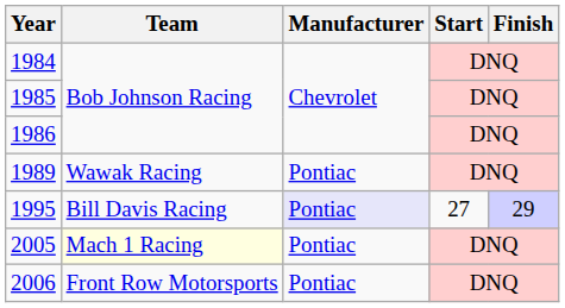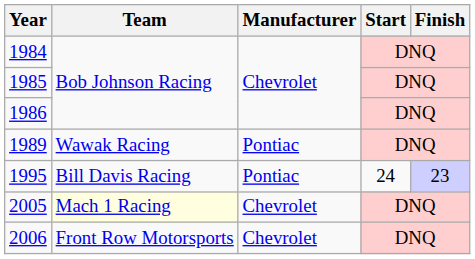1995 | Manufacturer: lavender background -> no background
1995 | Start: 27 -> 24
1995 | Finish: 29 -> 23
2005 | Manufacturer: Pontiac -> Chevrolet
2006 | Manufacturer: Pontiac -> Chevrolet
